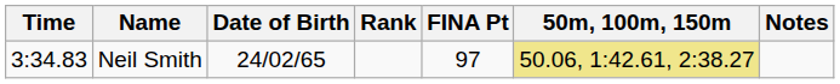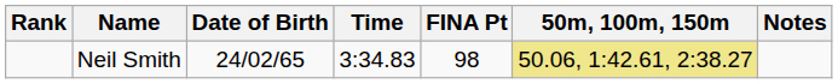columns swapped: Rank <-> Time
Neil Smith | FINA Pt: 97 -> 98
